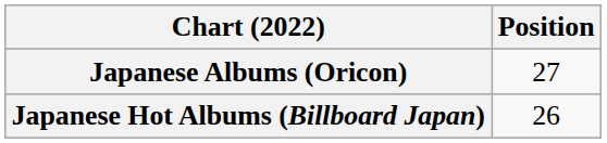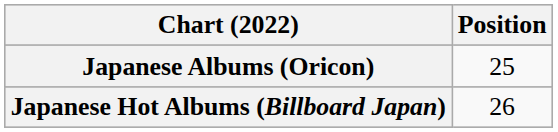Japanese Albums (Oricon) | Position: 27 -> 25
